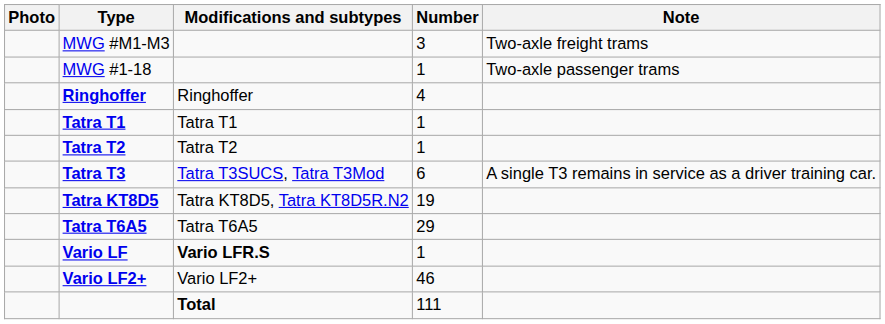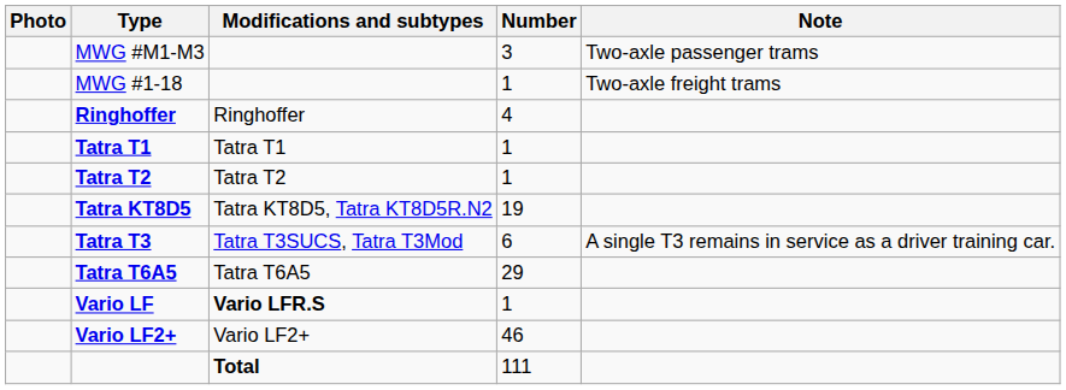MWG #M1-M3 | Note: Two-axle freight trams -> Two-axle passenger trams
MWG #1-18 | Note: Two-axle passenger trams -> Two-axle freight trams
rows swapped: Tatra T3 <-> Tatra KT8D5
